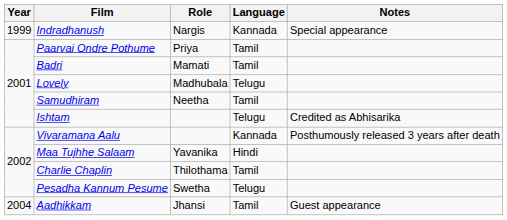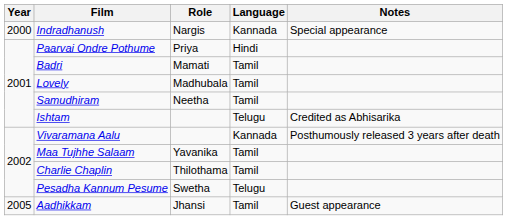Indradhanush | Year: 1999 -> 2000
Paarvai Ondre Pothume | Language: Tamil -> Hindi
Lovely | Language: Telugu -> Tamil
Maa Tujhhe Salaam | Language: Hindi -> Tamil
Aadhikkam | Year: 2004 -> 2005
